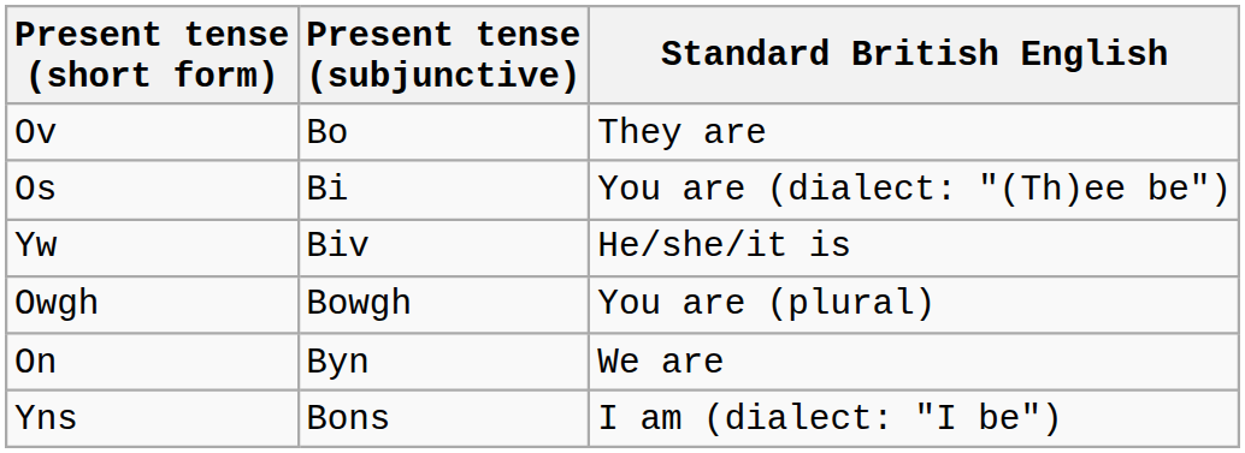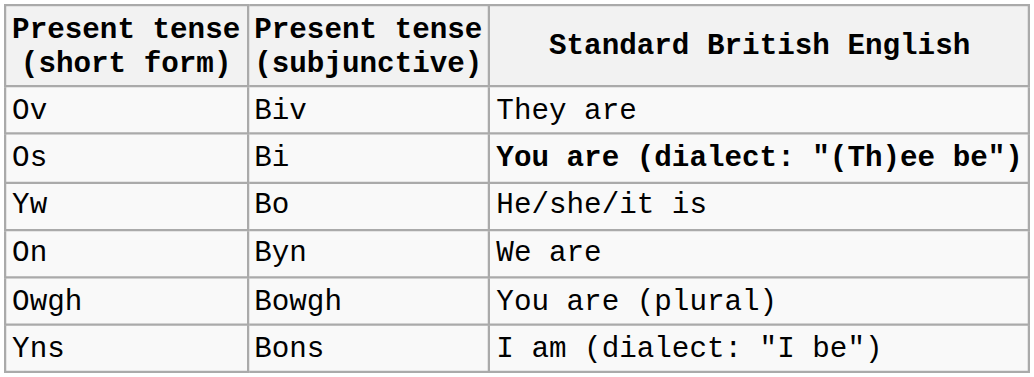Ov | Present tense (subjunctive): Bo -> Biv
Os | Standard British English: normal -> bold
Yw | Present tense (subjunctive): Biv -> Bo
rows swapped: On <-> Owgh
